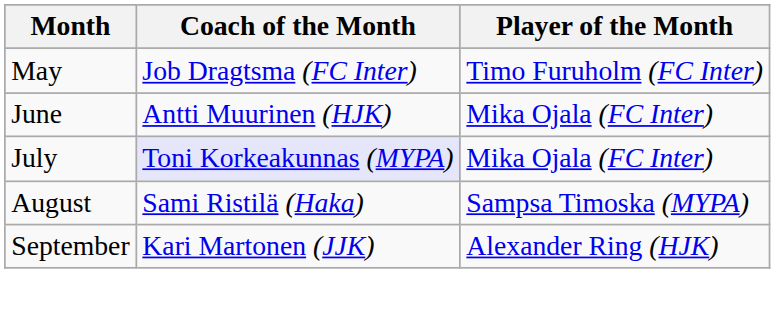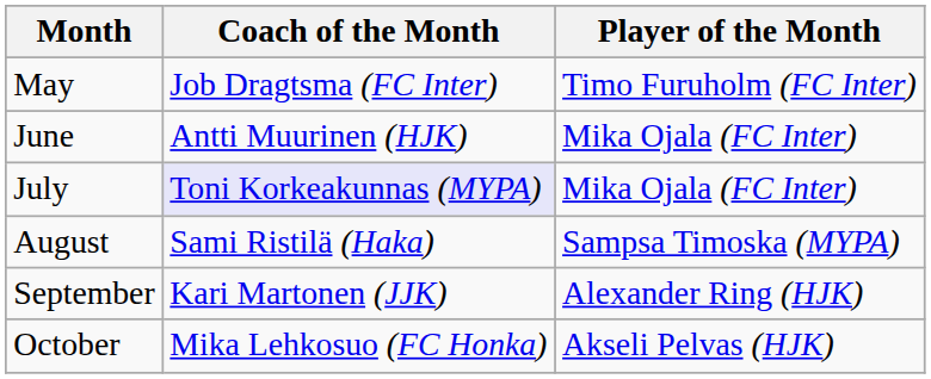+ row: October | Mika Lehkosuo (FC Honka) | Akseli Pelvas (HJK)
